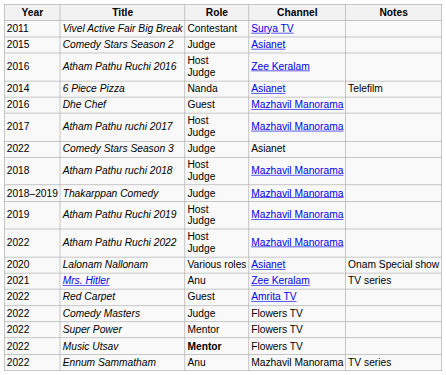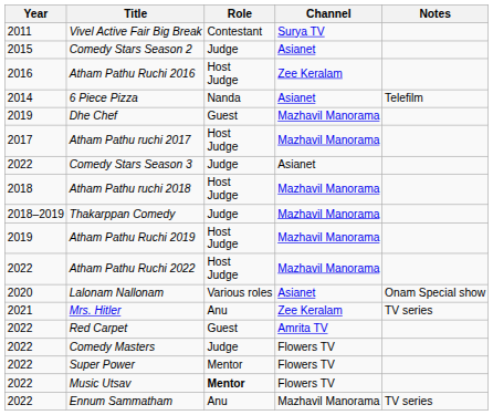Dhe Chef | Year: 2016 -> 2019
